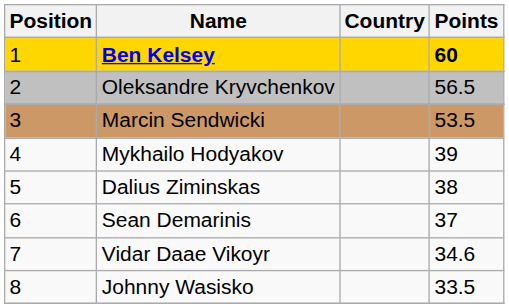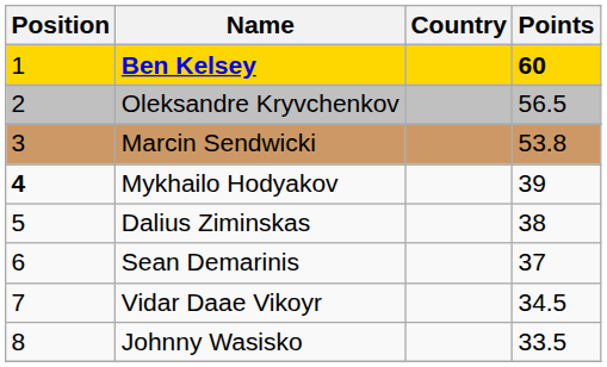Marcin Sendwicki | Points: 53.5 -> 53.8
Mykhailo Hodyakov | Position: normal -> bold
Vidar Daae Vikoyr | Points: 34.6 -> 34.5
